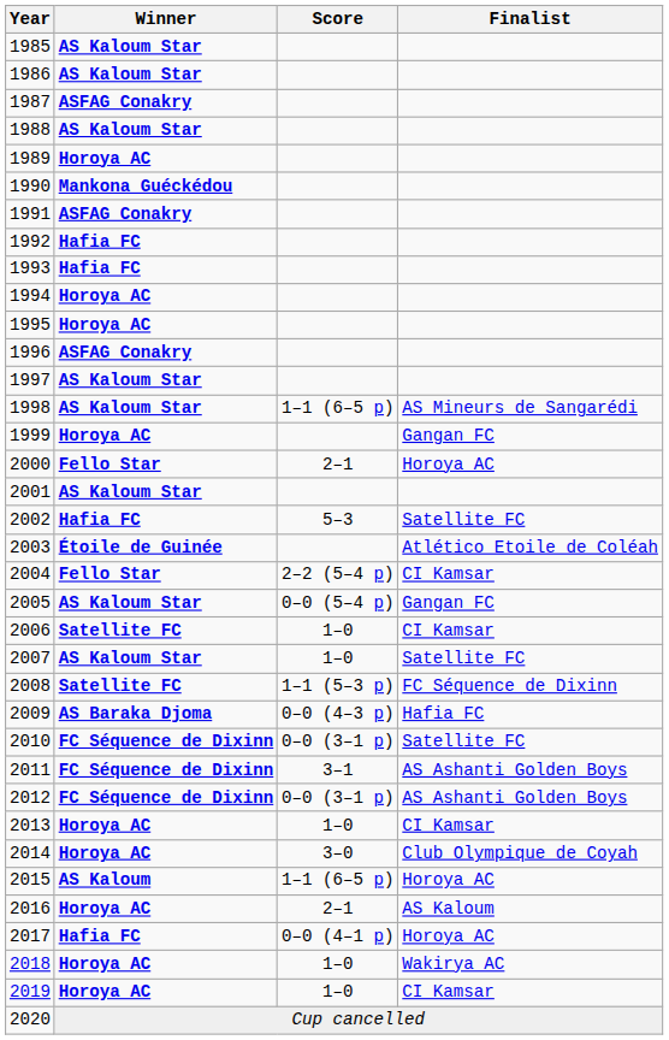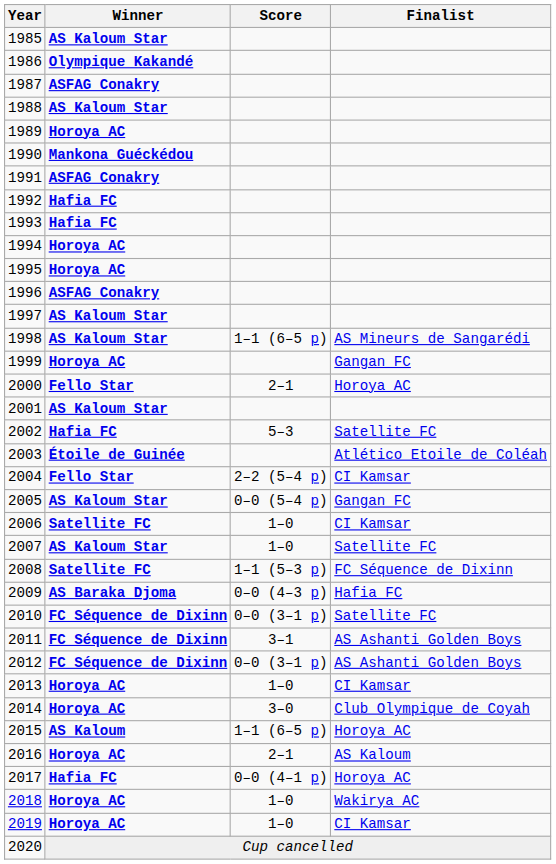1986 | Winner: AS Kaloum Star -> Olympique Kakandé
